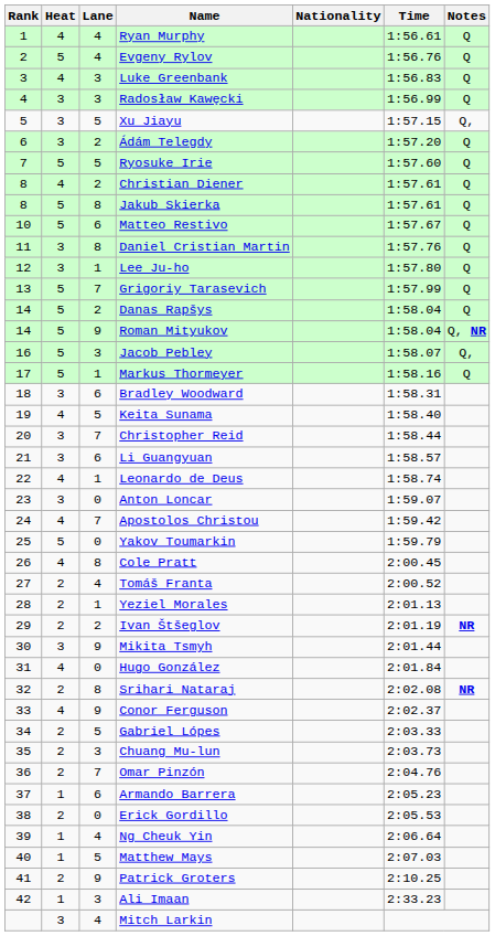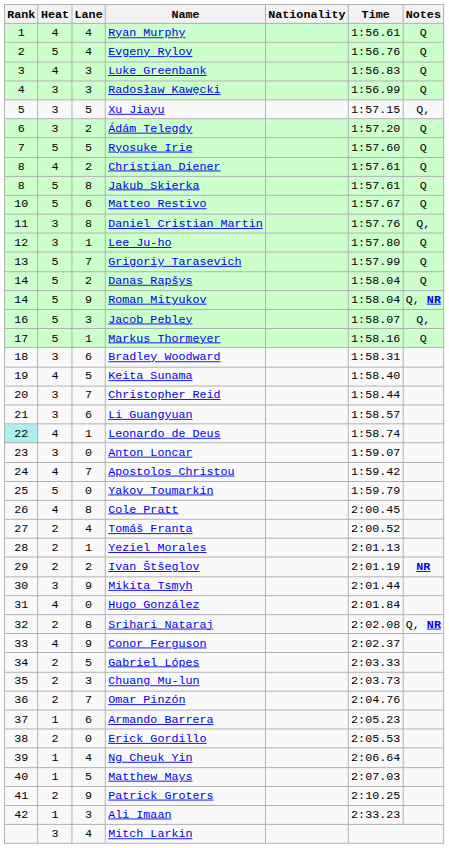Daniel Cristian Martin | Notes: Q -> Q,
Leonardo de Deus | Rank: no background -> paleturquoise background
Srihari Nataraj | Notes: NR -> Q, NR
